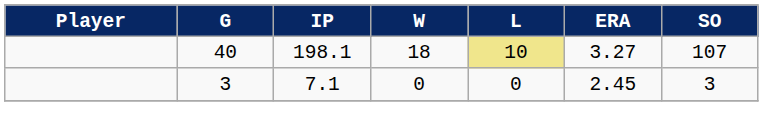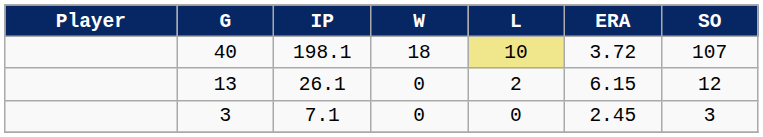40 | ERA: 3.27 -> 3.72
+ row: 13 | 26.1 | 0 | 2 | 6.15 | 12
